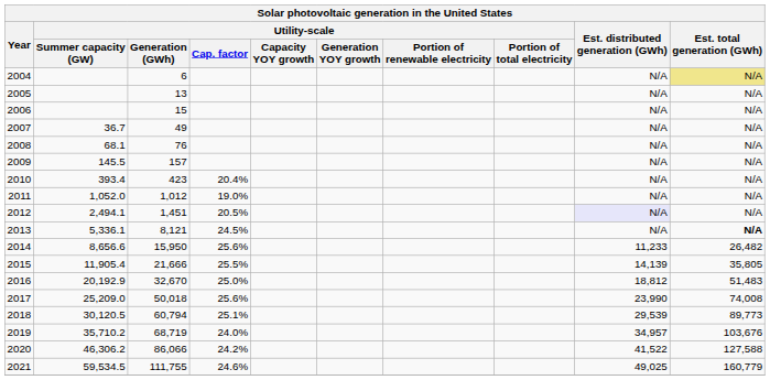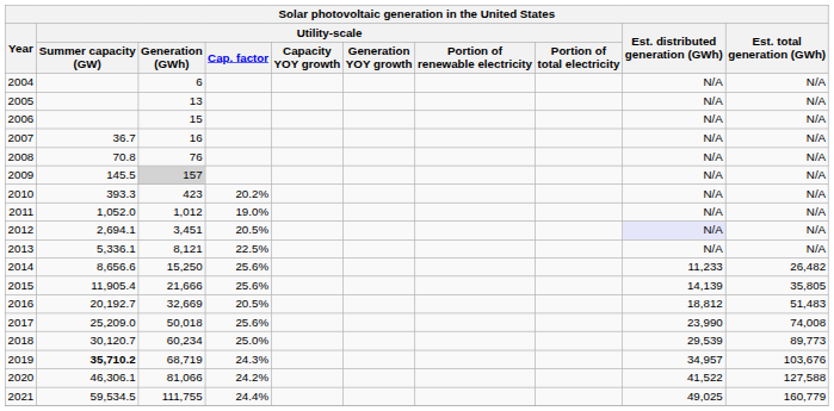2004 | Est. total generation (GWh): khaki background -> no background
2007 | Utility-scale / Generation (GWh): 49 -> 16
2008 | Utility-scale / Summer capacity (GW): 68.1 -> 70.8
2009 | Utility-scale / Generation (GWh): no background -> lightgrey background
2010 | Utility-scale / Summer capacity (GW): 393.4 -> 393.3
2010 | Utility-scale / Cap. factor: 20.4% -> 20.2%
2012 | Utility-scale / Summer capacity (GW): 2,494.1 -> 2,694.1
2012 | Utility-scale / Generation (GWh): 1,451 -> 3,451
2013 | Utility-scale / Cap. factor: 24.5% -> 22.5%
2013 | Est. total generation (GWh): bold -> normal
2014 | Utility-scale / Generation (GWh): 15,950 -> 15,250
2015 | Utility-scale / Cap. factor: 25.5% -> 25.6%
2016 | Utility-scale / Summer capacity (GW): 20,192.9 -> 20,192.7
2016 | Utility-scale / Generation (GWh): 32,670 -> 32,669
2016 | Utility-scale / Cap. factor: 25.0% -> 20.5%
2018 | Utility-scale / Summer capacity (GW): 30,120.5 -> 30,120.7
2018 | Utility-scale / Generation (GWh): 60,794 -> 60,234
2018 | Utility-scale / Cap. factor: 25.1% -> 25.0%
2019 | Utility-scale / Summer capacity (GW): normal -> bold
2019 | Utility-scale / Cap. factor: 24.0% -> 24.3%
2020 | Utility-scale / Summer capacity (GW): 46,306.2 -> 46,306.1
2020 | Utility-scale / Generation (GWh): 86,066 -> 81,066
2021 | Utility-scale / Cap. factor: 24.6% -> 24.4%
